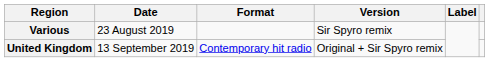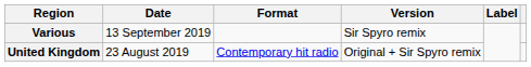Various | Date: 23 August 2019 -> 13 September 2019
United Kingdom | Date: 13 September 2019 -> 23 August 2019
